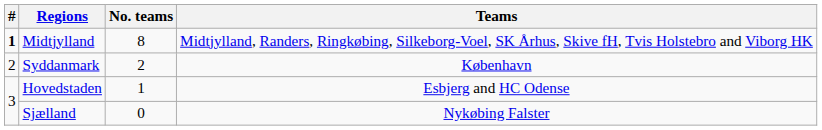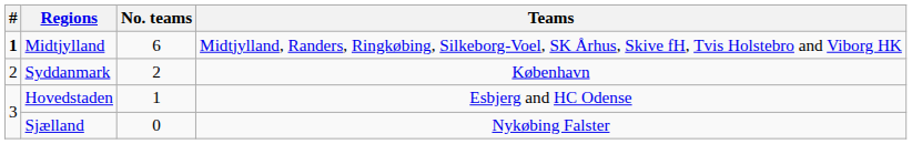Midtjylland | No. teams: 8 -> 6
